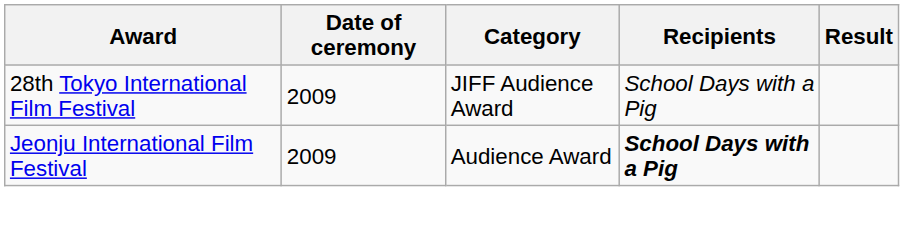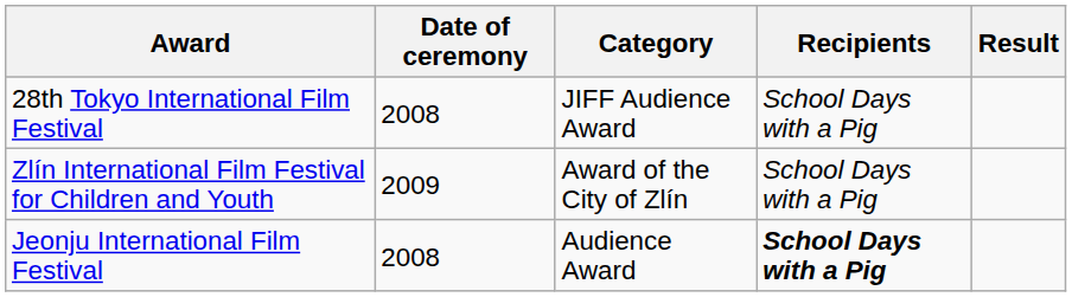28th Tokyo International Film Festival | Date of ceremony: 2009 -> 2008
+ row: Zlín International Film Festival for Children and Youth | 2009 | Award of the City of Zlín | School Days with a Pig
Jeonju International Film Festival | Date of ceremony: 2009 -> 2008
